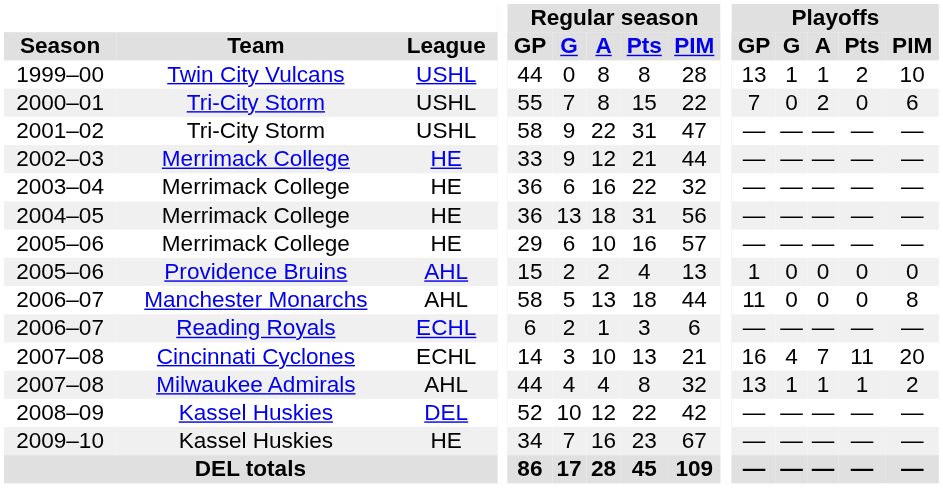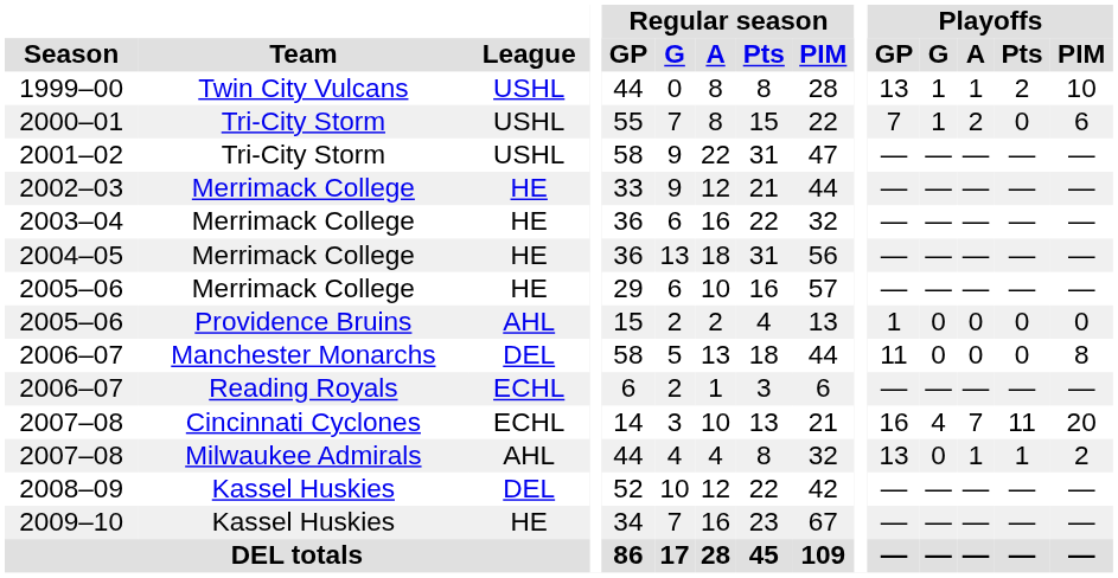2000–01 | Playoffs / G: 0 -> 1
2006–07 / Manchester Monarchs | League: AHL -> DEL
2007–08 / Milwaukee Admirals | Playoffs / G: 1 -> 0
